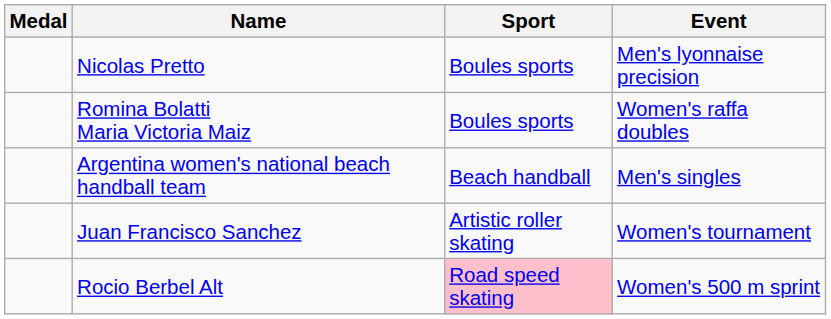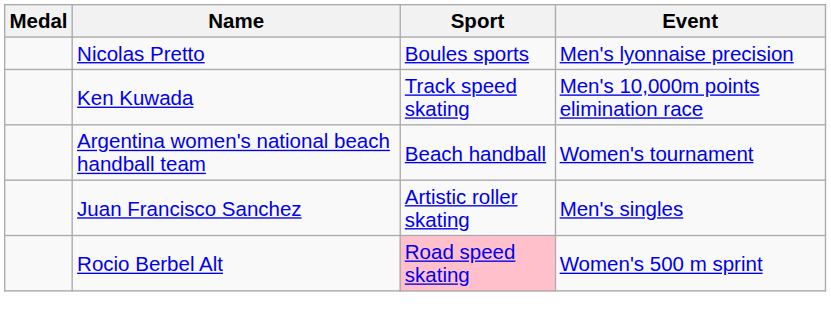- row: Romina Bolatti Maria Victoria Maiz | Boules sports | Women's raffa doubles
+ row: Ken Kuwada | Track speed skating | Men's 10,000m points elimination race
Argentina women's national beach handball team | Event: Men's singles -> Women's tournament
Juan Francisco Sanchez | Event: Women's tournament -> Men's singles
